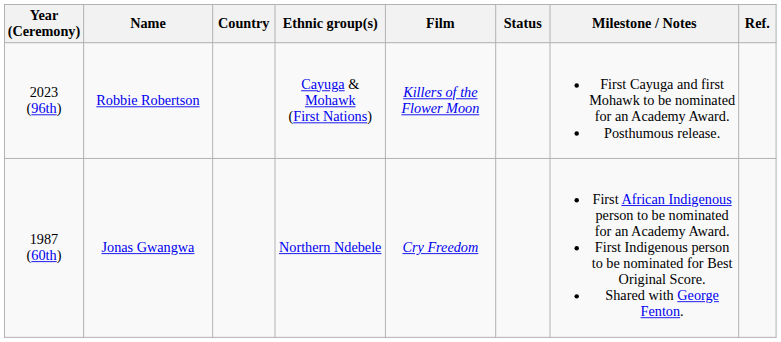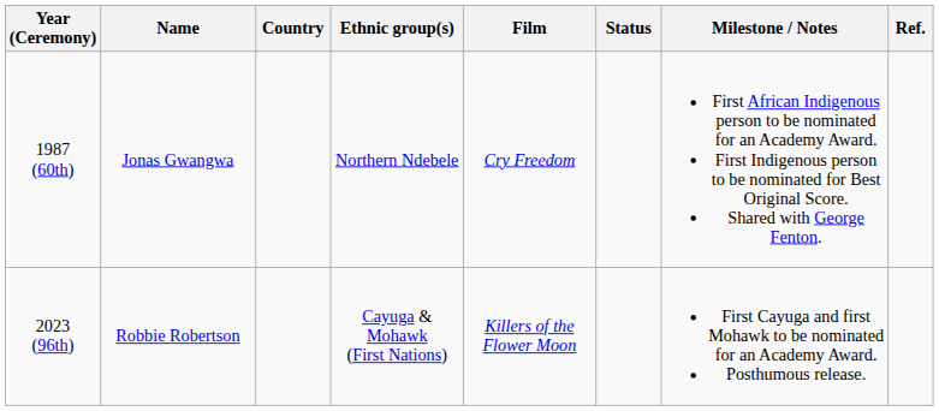rows swapped: 1987 (60th) <-> 2023 (96th)
